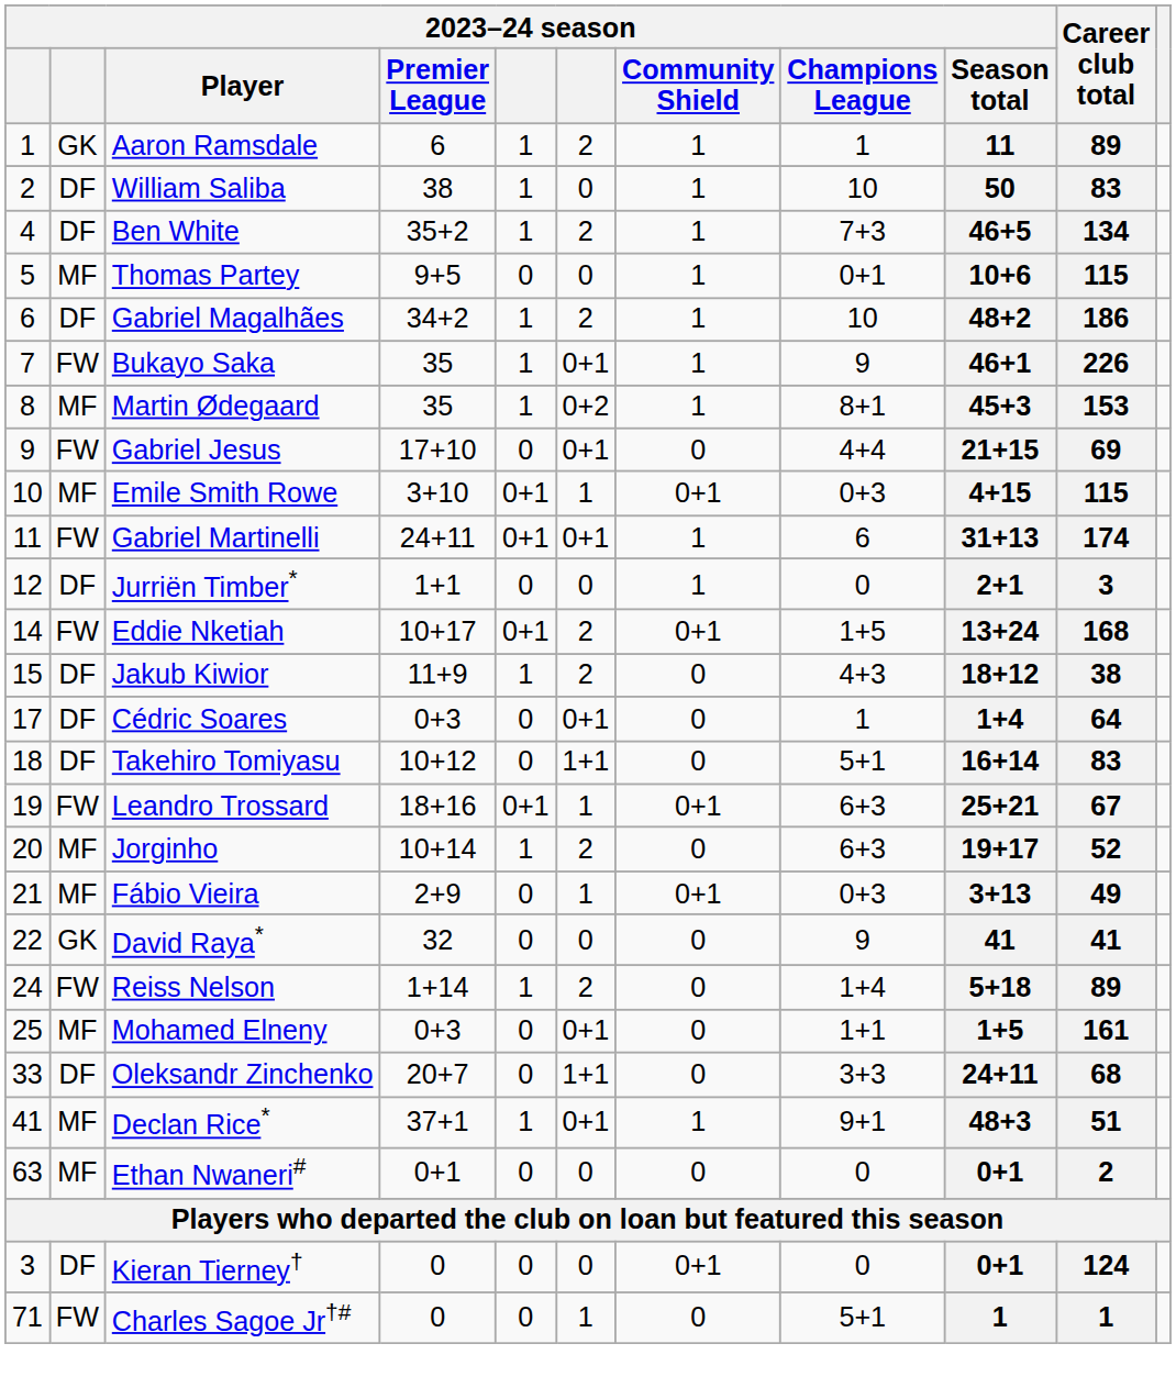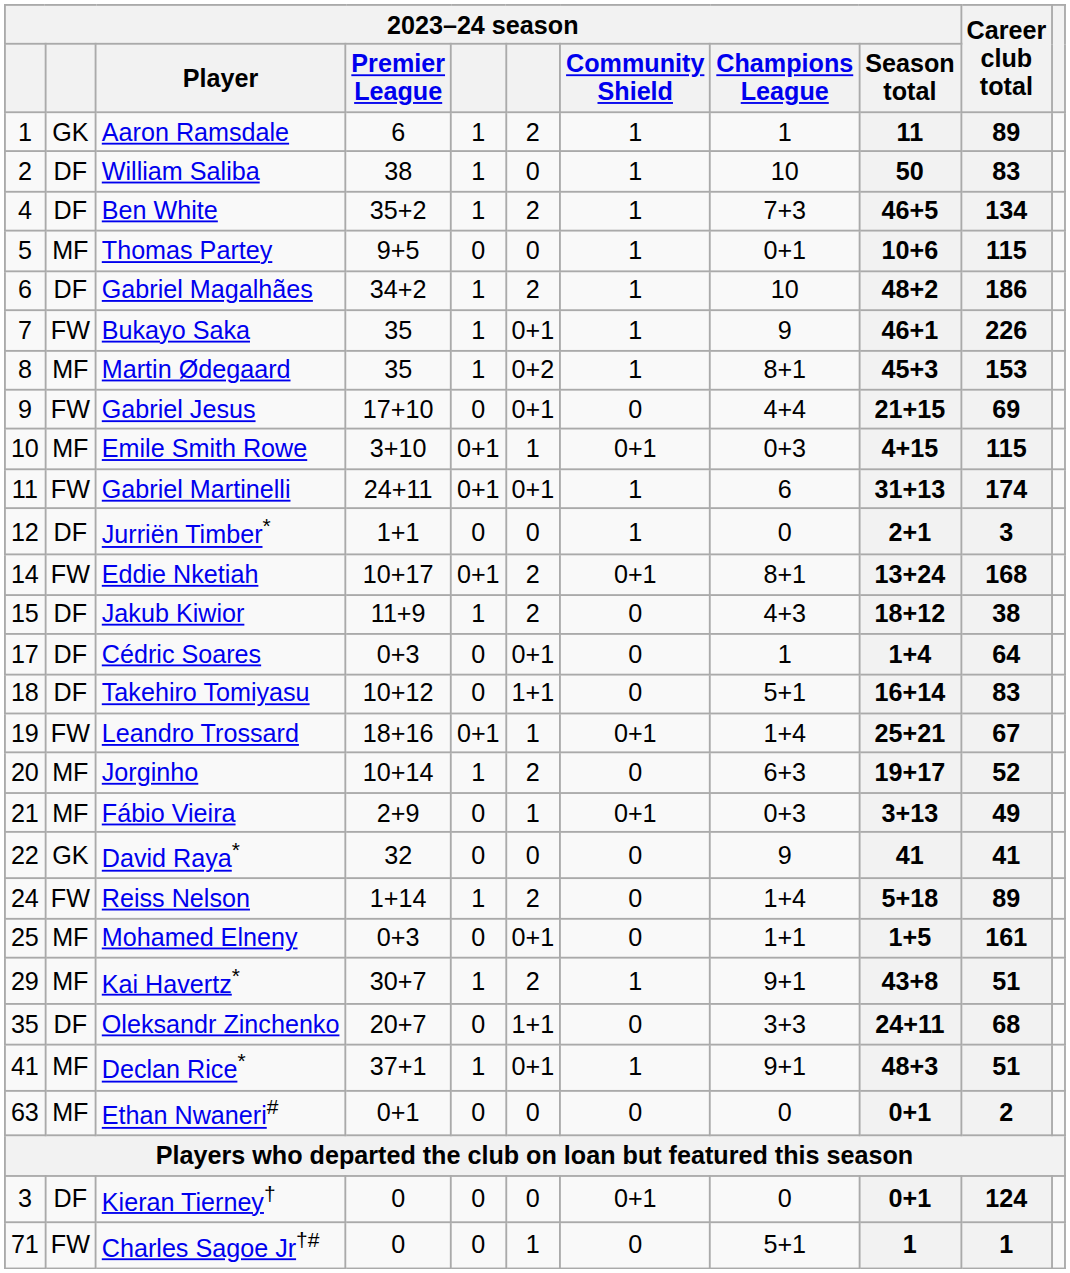Eddie Nketiah | 2023–24 season / Champions League: 1+5 -> 8+1
Leandro Trossard | 2023–24 season / Champions League: 6+3 -> 1+4
+ row: 29 | MF | Kai Havertz* | 30+7 | 1 | 2 | 1 | 9+1 | 43+8 | 51
Oleksandr Zinchenko | column 1: 33 -> 35
